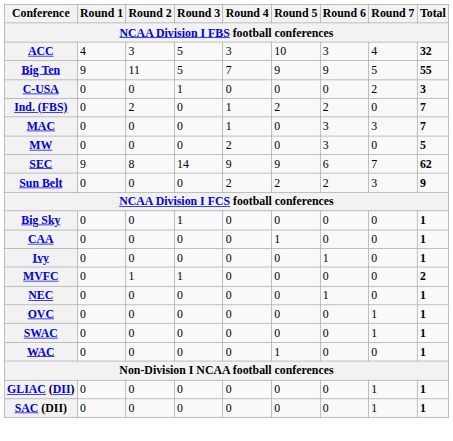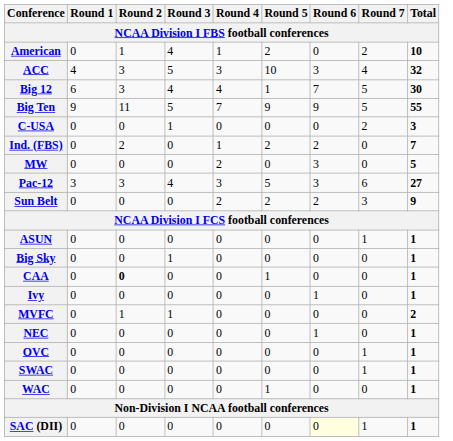+ row: American | 0 | 1 | 4 | 1 | 2 | 0 | 2 | 10
+ row: Big 12 | 6 | 3 | 4 | 4 | 1 | 7 | 5 | 30
- row: MAC | 0 | 0 | 0 | 1 | 0 | 3 | 3 | 7
+ row: Pac-12 | 3 | 3 | 4 | 3 | 5 | 3 | 6 | 27
- row: SEC | 9 | 8 | 14 | 9 | 9 | 6 | 7 | 62
+ row: ASUN | 0 | 0 | 0 | 0 | 0 | 0 | 1 | 1
CAA | Round 2: normal -> bold
- row: GLIAC (DII) | 0 | 0 | 0 | 0 | 0 | 0 | 1 | 1
SAC (DII) | Round 6: no background -> lightyellow background
